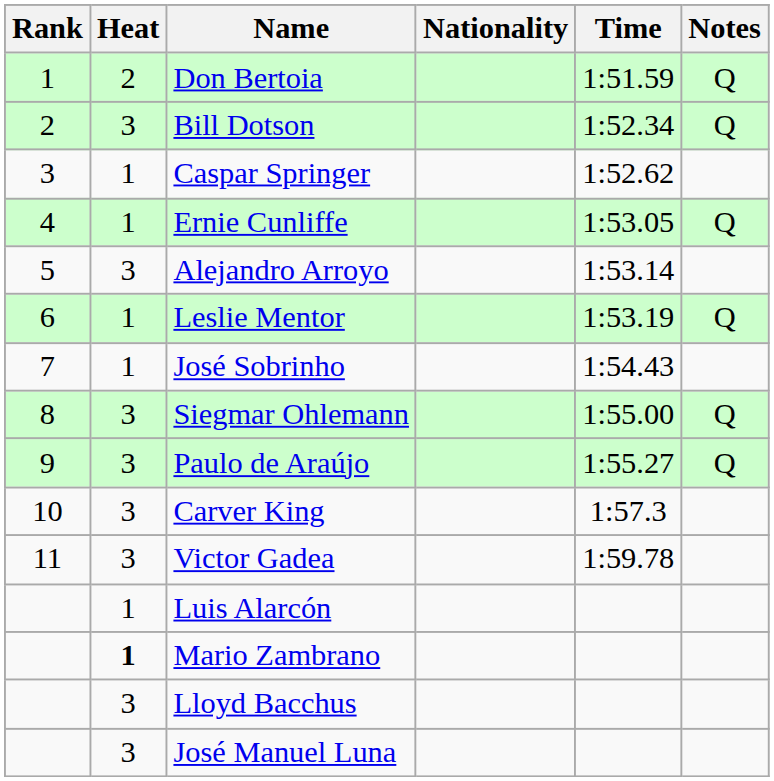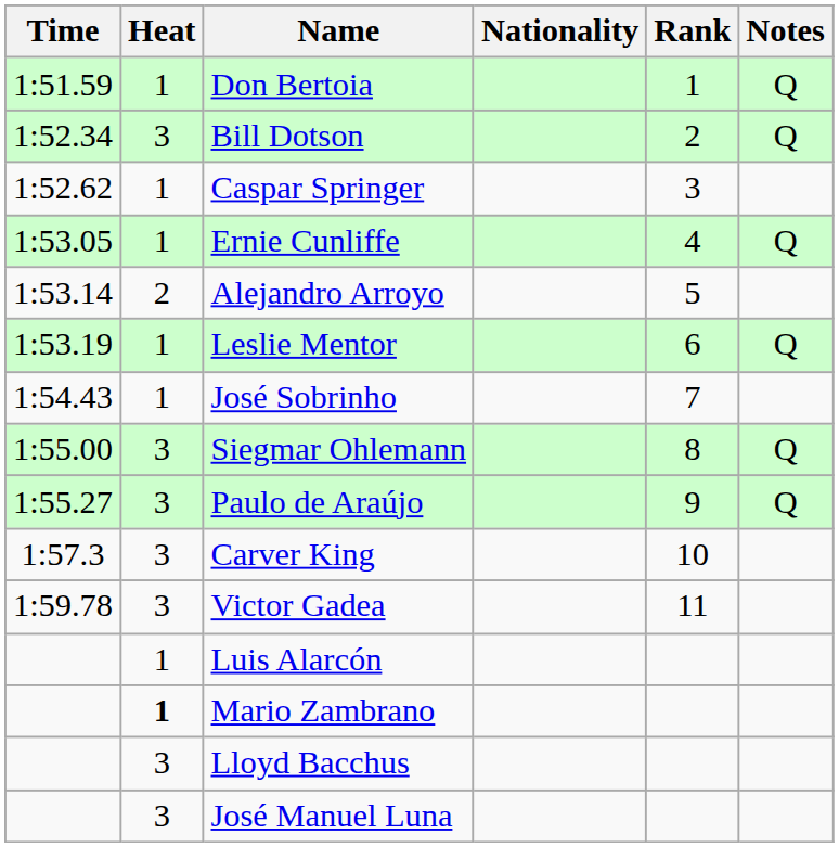columns swapped: Rank <-> Time
Don Bertoia | Heat: 2 -> 1
Alejandro Arroyo | Heat: 3 -> 2
